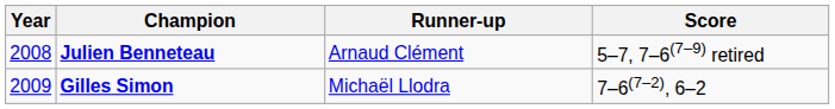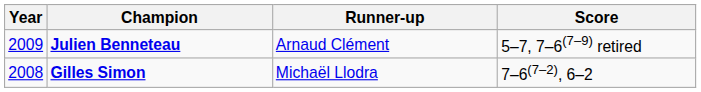Julien Benneteau | Year: 2008 -> 2009
Gilles Simon | Year: 2009 -> 2008
